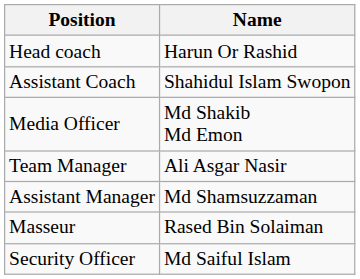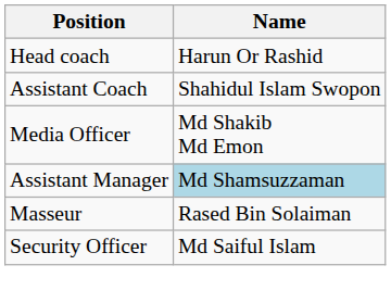- row: Team Manager | Ali Asgar Nasir
Assistant Manager | Name: no background -> lightblue background
